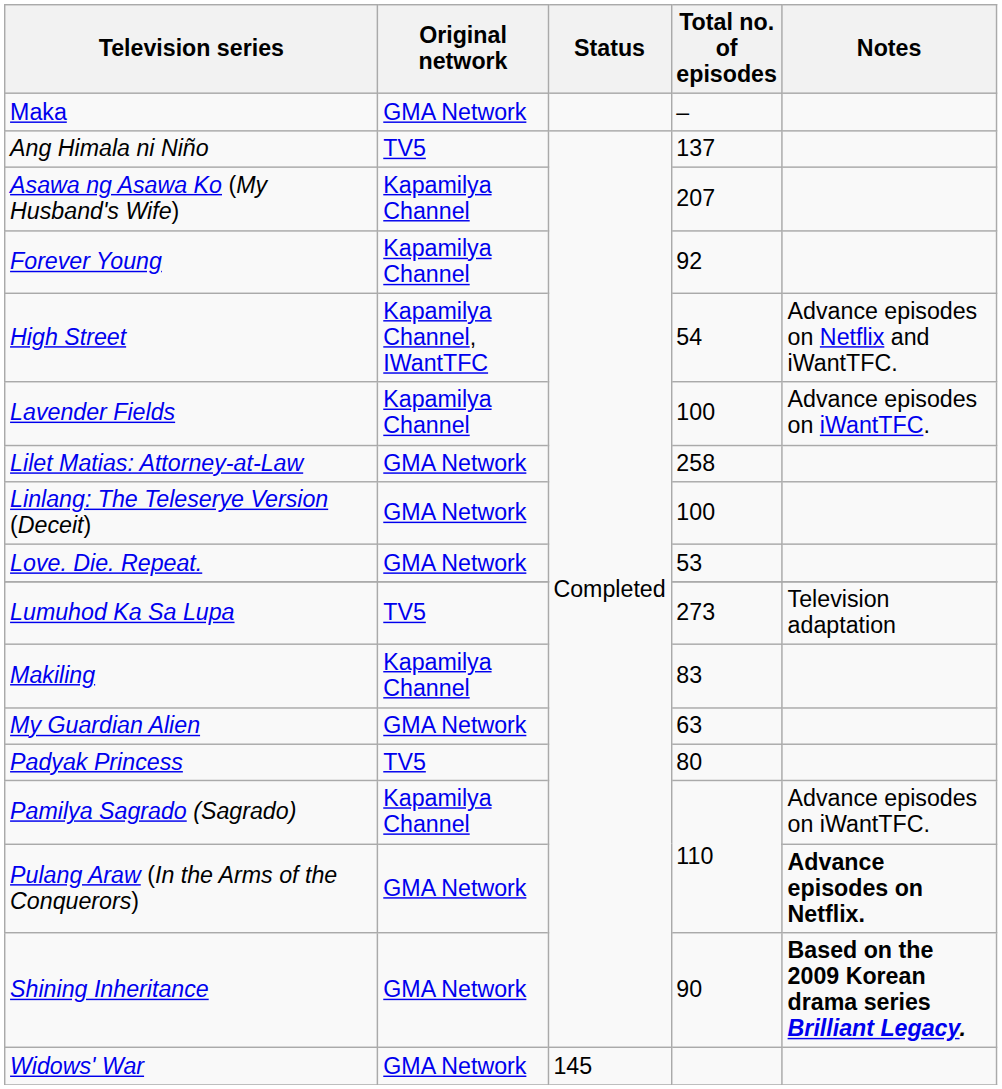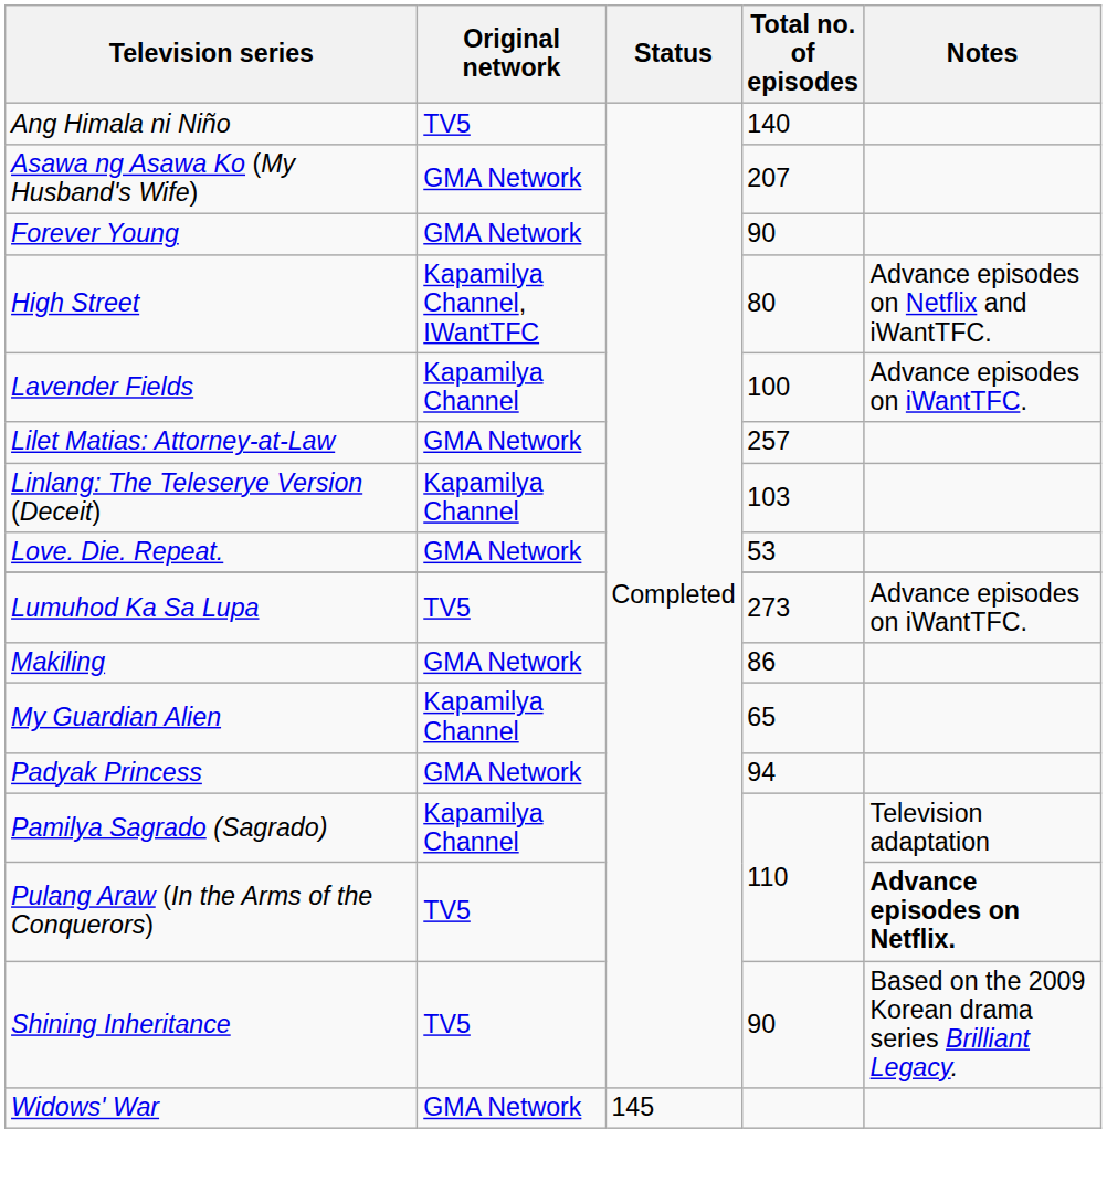- row: Maka | GMA Network | –
Ang Himala ni Niño | Total no. of episodes: 137 -> 140
Asawa ng Asawa Ko (My Husband's Wife) | Original network: Kapamilya Channel -> GMA Network
Forever Young | Original network: Kapamilya Channel -> GMA Network
Forever Young | Total no. of episodes: 92 -> 90
High Street | Total no. of episodes: 54 -> 80
Lilet Matias: Attorney-at-Law | Total no. of episodes: 258 -> 257
Linlang: The Teleserye Version (Deceit) | Original network: GMA Network -> Kapamilya Channel
Linlang: The Teleserye Version (Deceit) | Total no. of episodes: 100 -> 103
Lumuhod Ka Sa Lupa | Notes: Television adaptation -> Advance episodes on iWantTFC.
Makiling | Original network: Kapamilya Channel -> GMA Network
Makiling | Total no. of episodes: 83 -> 86
My Guardian Alien | Original network: GMA Network -> Kapamilya Channel
My Guardian Alien | Total no. of episodes: 63 -> 65
Padyak Princess | Original network: TV5 -> GMA Network
Padyak Princess | Total no. of episodes: 80 -> 94
Pamilya Sagrado (Sagrado) | Notes: Advance episodes on iWantTFC. -> Television adaptation
Pulang Araw (In the Arms of the Conquerors) | Original network: GMA Network -> TV5
Shining Inheritance | Original network: GMA Network -> TV5
Shining Inheritance | Notes: bold -> normal
